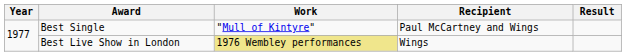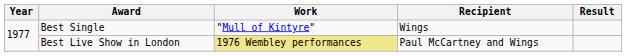Best Single | Recipient: Paul McCartney and Wings -> Wings
Best Live Show in London | Recipient: Wings -> Paul McCartney and Wings
